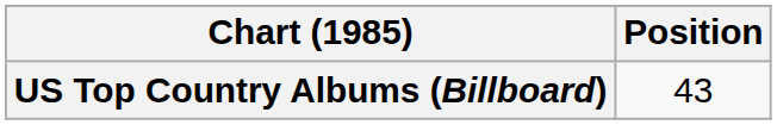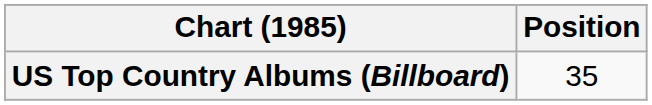US Top Country Albums (Billboard) | Position: 43 -> 35
